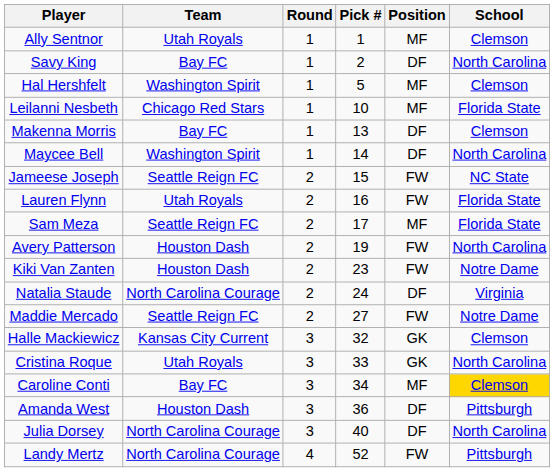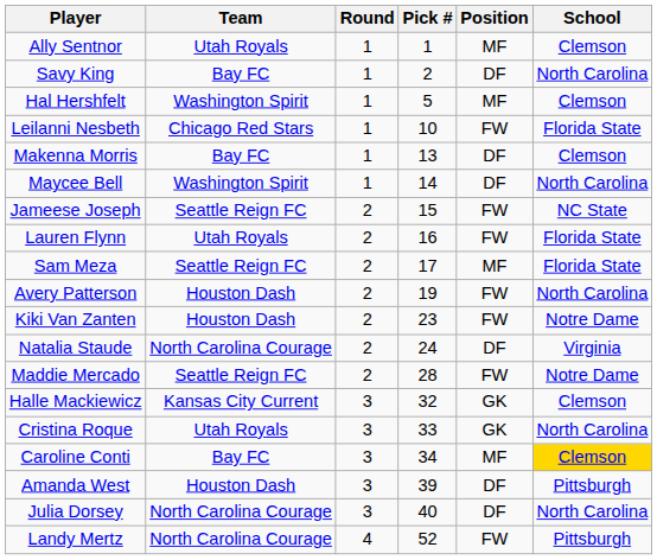Leilanni Nesbeth | Position: MF -> FW
Maddie Mercado | Pick #: 27 -> 28
Amanda West | Pick #: 36 -> 39
